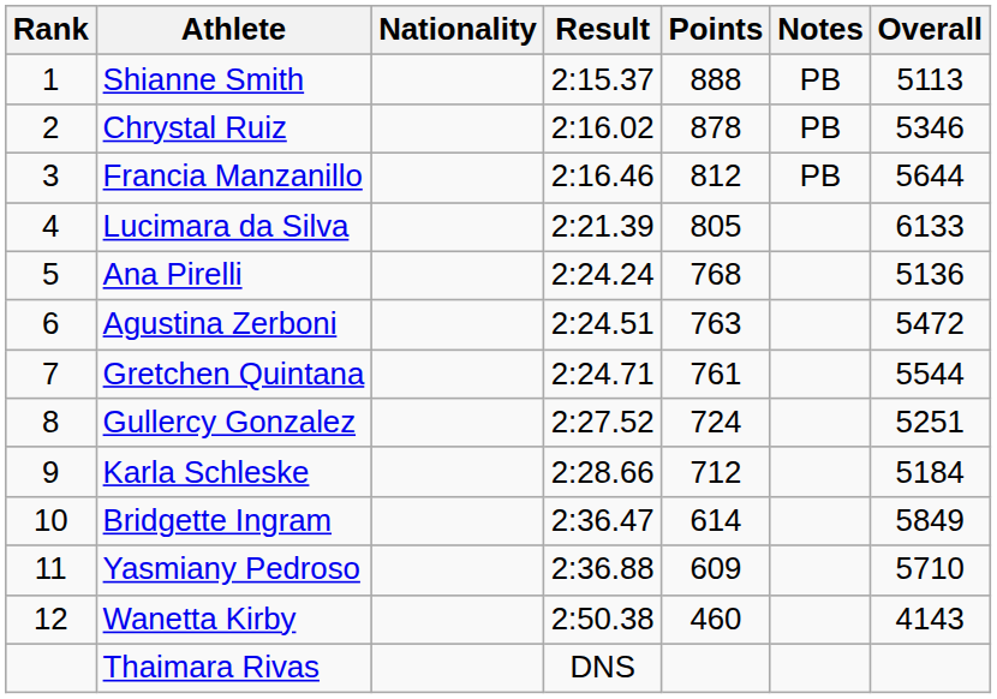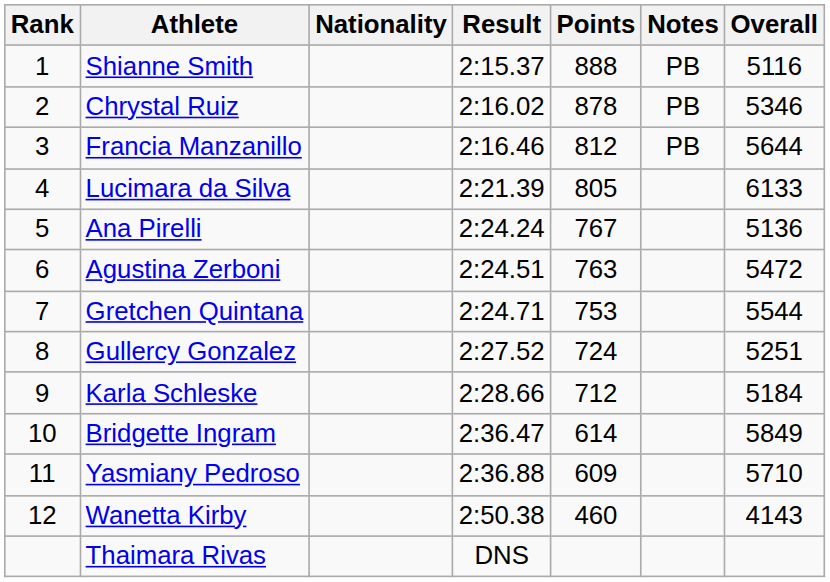Shianne Smith | Overall: 5113 -> 5116
Ana Pirelli | Points: 768 -> 767
Gretchen Quintana | Points: 761 -> 753
